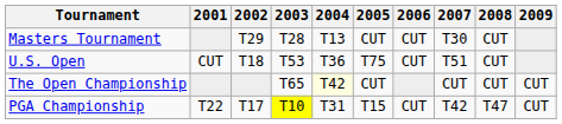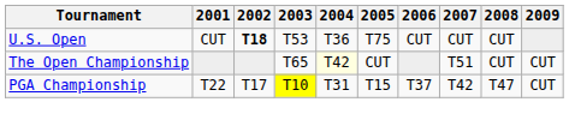- row: Masters Tournament | T29 | T28 | T13 | CUT | CUT | T30 | CUT
U.S. Open | 2002: normal -> bold
U.S. Open | 2007: T51 -> CUT
The Open Championship | 2007: CUT -> T51
PGA Championship | 2006: CUT -> T37
